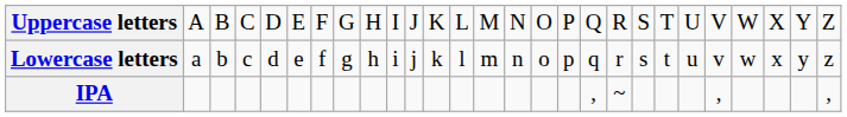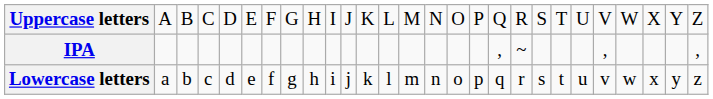rows swapped: Lowercase letters <-> IPA
